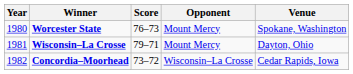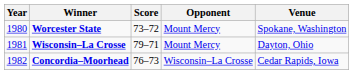Worcester State | Score: 76–73 -> 73–72
Concordia–Moorhead | Score: 73–72 -> 76–73
